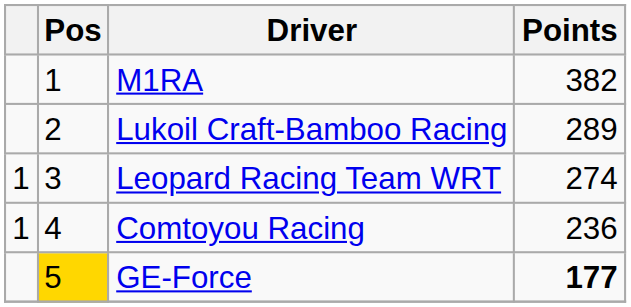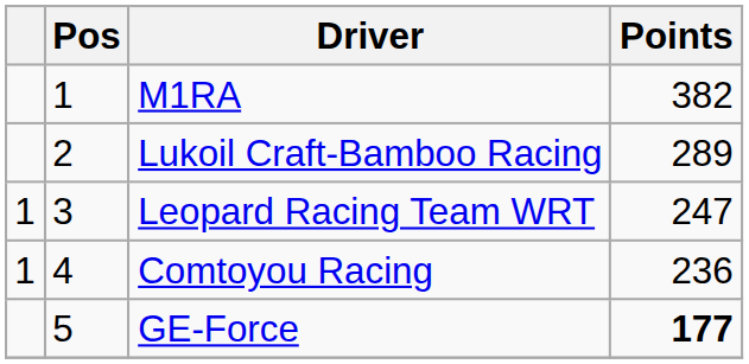Leopard Racing Team WRT | Points: 274 -> 247
GE-Force | Pos: gold background -> no background
